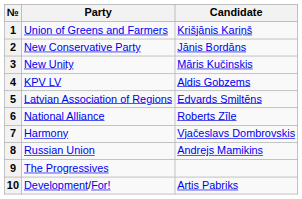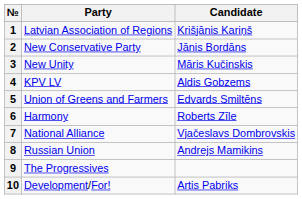1 | Party: Union of Greens and Farmers -> Latvian Association of Regions
5 | Party: Latvian Association of Regions -> Union of Greens and Farmers
6 | Party: National Alliance -> Harmony
7 | Party: Harmony -> National Alliance
